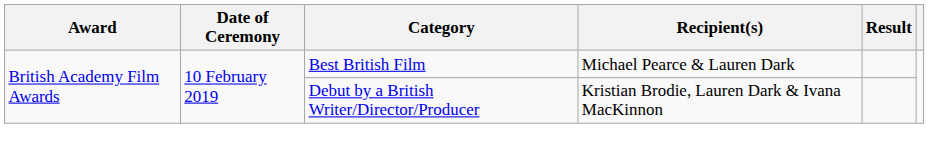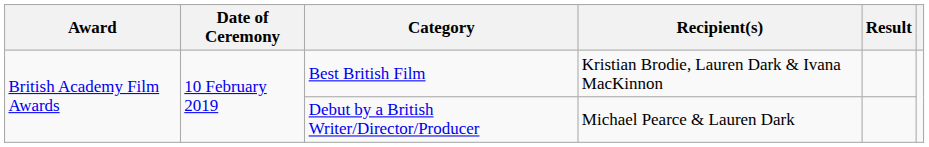Best British Film | Recipient(s): Michael Pearce & Lauren Dark -> Kristian Brodie, Lauren Dark & Ivana MacKinnon
Debut by a British Writer/Director/Producer | Recipient(s): Kristian Brodie, Lauren Dark & Ivana MacKinnon -> Michael Pearce & Lauren Dark
